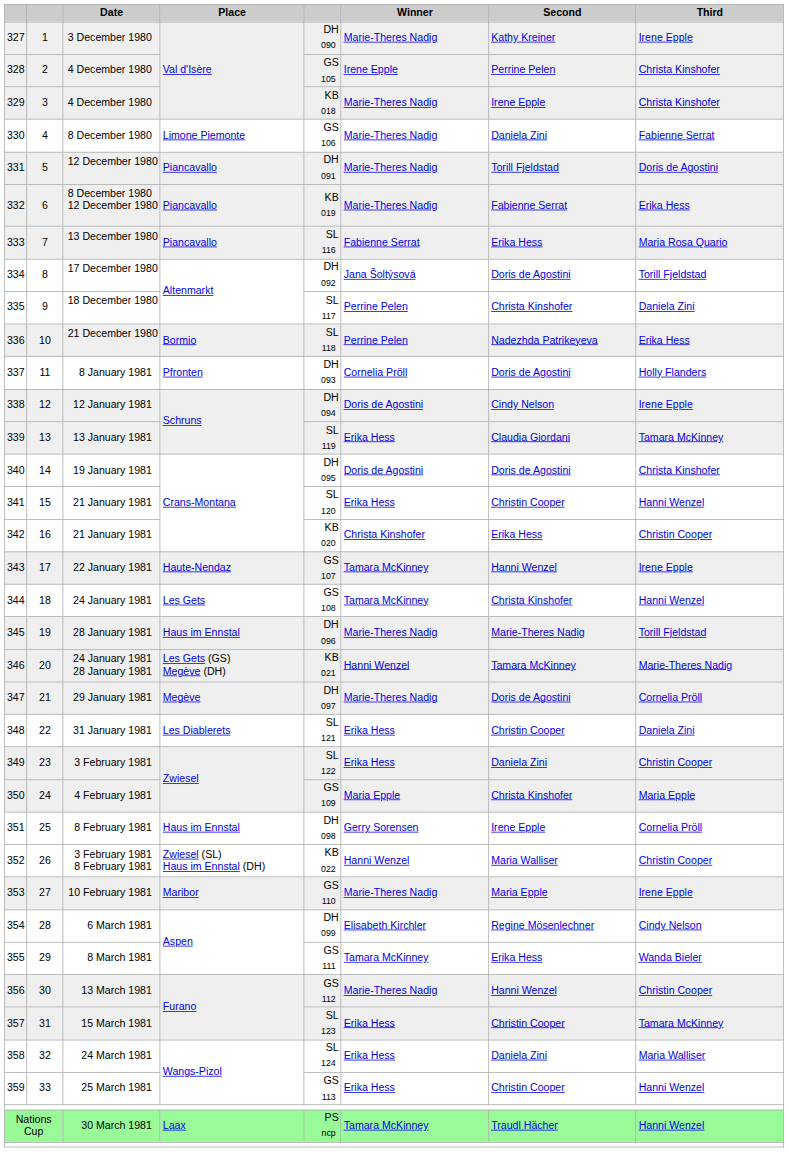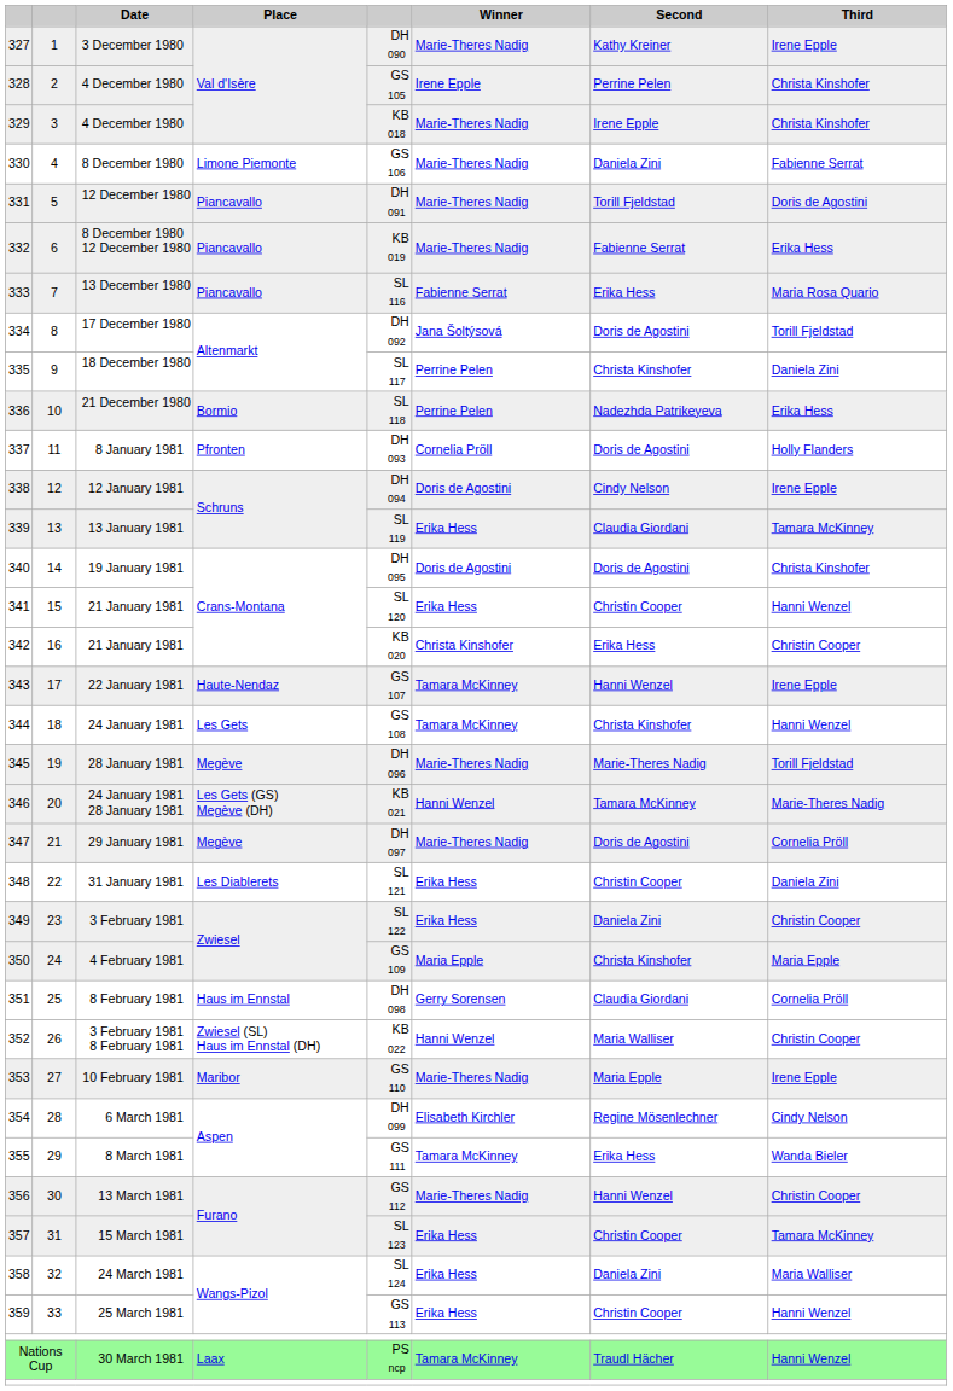28 January 1981 | Place: Haus im Ennstal -> Megève
8 February 1981 | Second: Irene Epple -> Claudia Giordani
